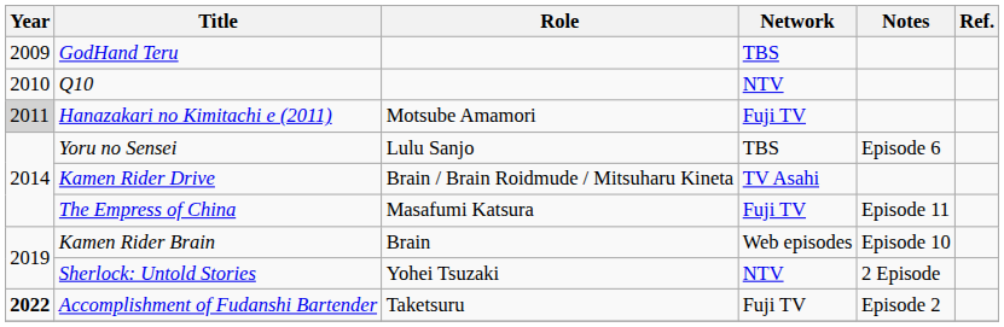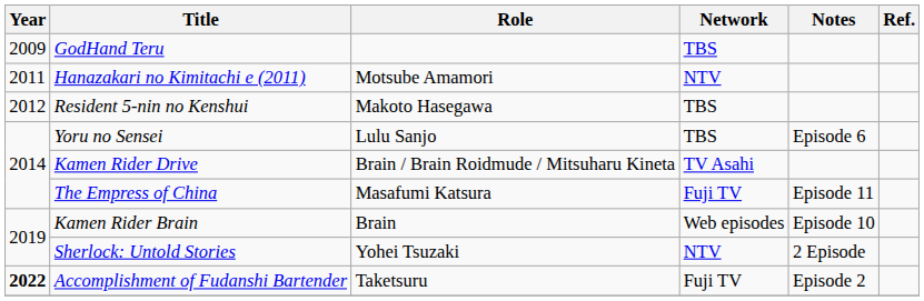- row: 2010 | Q10 | NTV
Hanazakari no Kimitachi e (2011) | Year: lightgrey background -> no background
Hanazakari no Kimitachi e (2011) | Network: Fuji TV -> NTV
+ row: 2012 | Resident 5-nin no Kenshui | Makoto Hasegawa | TBS
